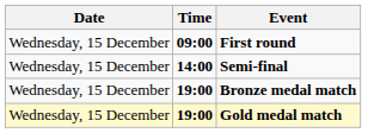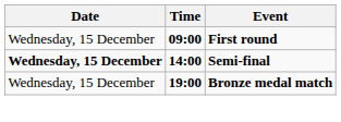Semi-final | Date: normal -> bold
- row: Wednesday, 15 December | 19:00 | Gold medal match
